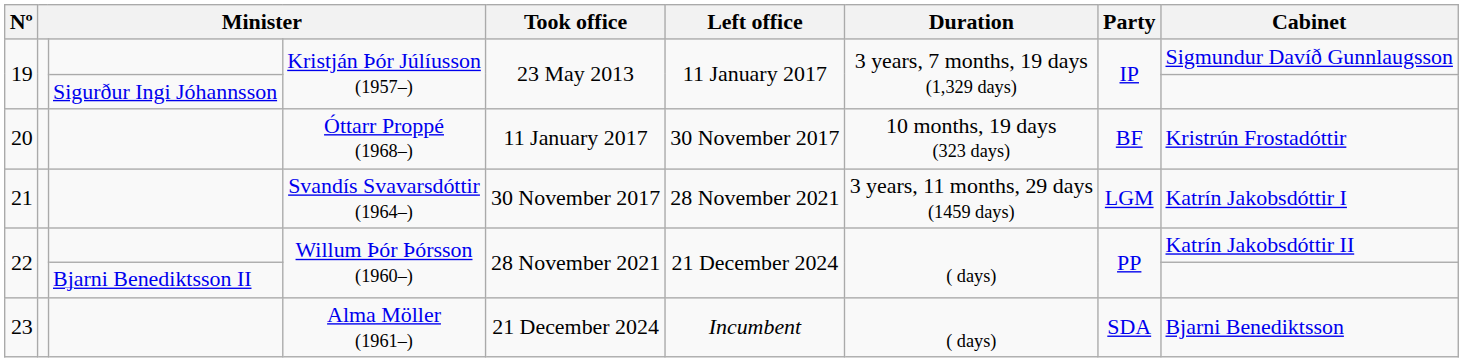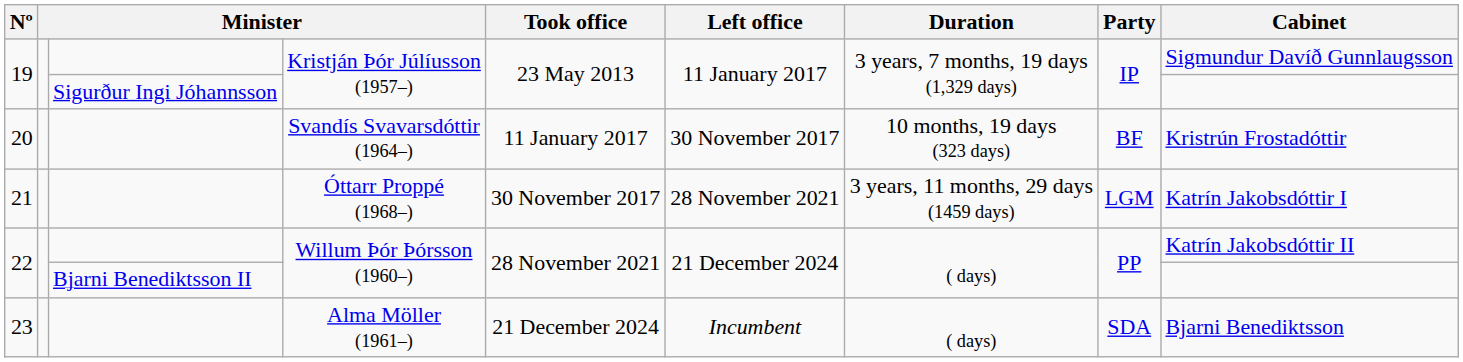20 | column 4: Óttarr Proppé (1968–) -> Svandís Svavarsdóttir (1964–)
21 | column 4: Svandís Svavarsdóttir (1964–) -> Óttarr Proppé (1968–)
